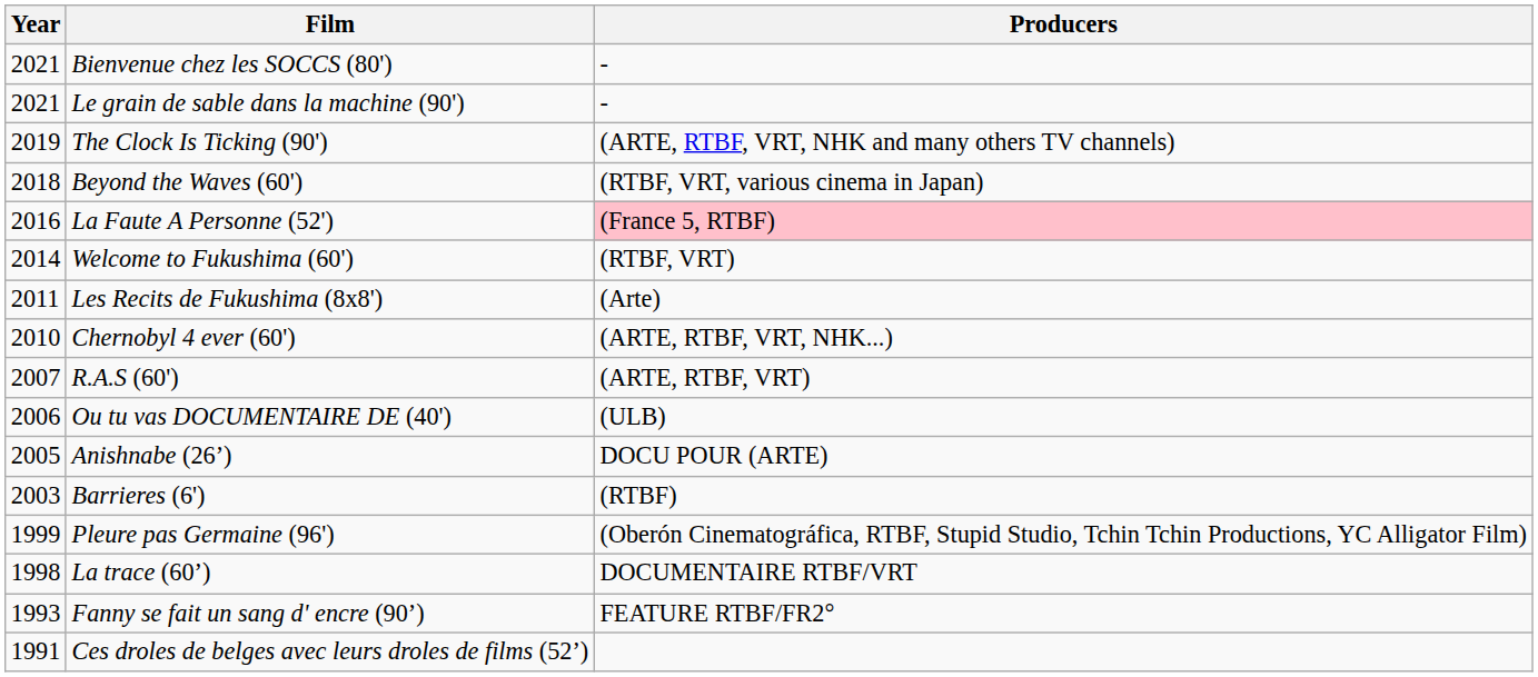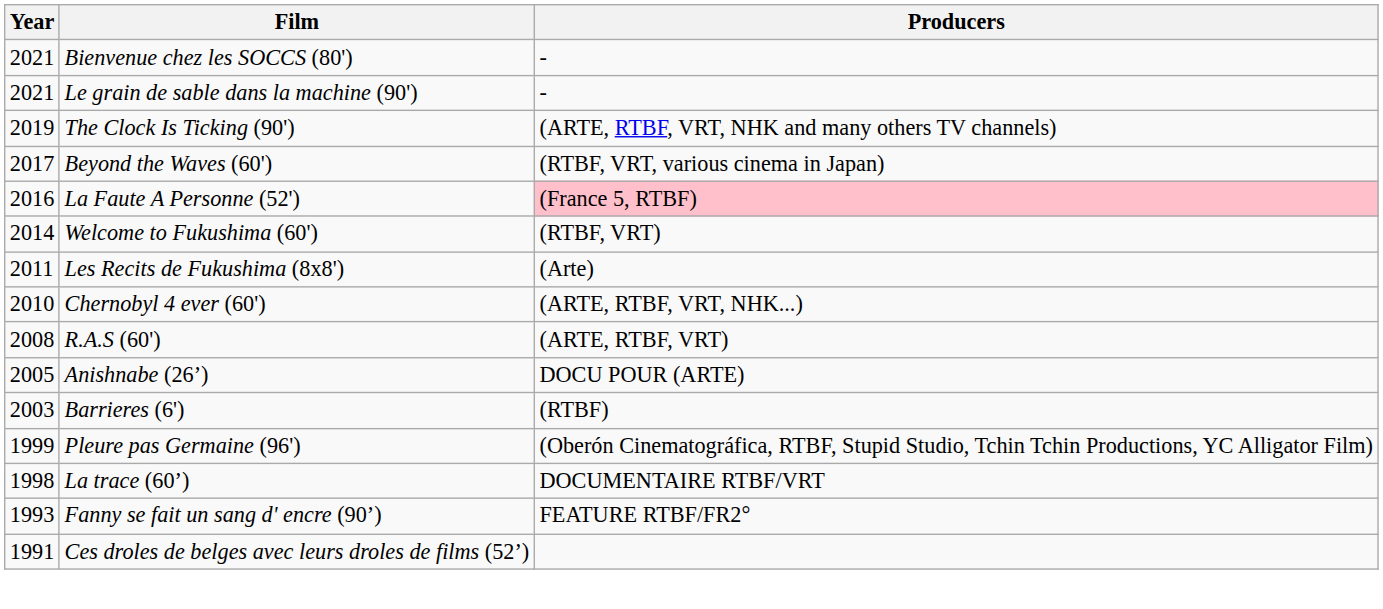Beyond the Waves (60') | Year: 2018 -> 2017
R.A.S (60') | Year: 2007 -> 2008
- row: 2006 | Ou tu vas DOCUMENTAIRE DE (40') | (ULB)
